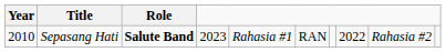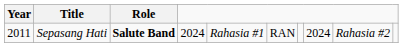Sepasang Hati | Year: 2010 -> 2011
Sepasang Hati | column 4: 2023 -> 2024
Sepasang Hati | column 8: 2022 -> 2024
